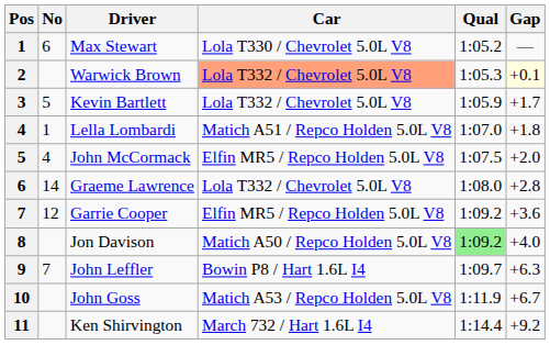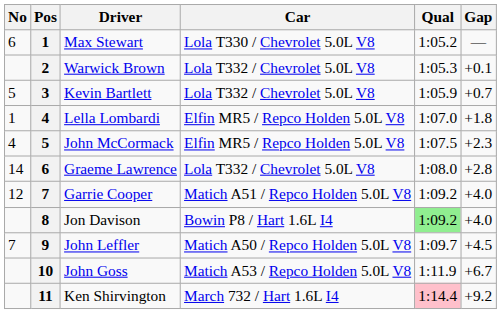columns swapped: Pos <-> No
Warwick Brown | Car: lightsalmon background -> no background
Warwick Brown | Gap: lightyellow background -> no background
Kevin Bartlett | Gap: +1.7 -> +0.7
Lella Lombardi | Car: Matich A51 / Repco Holden 5.0L V8 -> Elfin MR5 / Repco Holden 5.0L V8
John McCormack | Gap: +2.0 -> +2.3
Garrie Cooper | Car: Elfin MR5 / Repco Holden 5.0L V8 -> Matich A51 / Repco Holden 5.0L V8
Garrie Cooper | Gap: +3.6 -> +4.0
Jon Davison | Car: Matich A50 / Repco Holden 5.0L V8 -> Bowin P8 / Hart 1.6L I4
John Leffler | Car: Bowin P8 / Hart 1.6L I4 -> Matich A50 / Repco Holden 5.0L V8
John Leffler | Gap: +6.3 -> +4.5
Ken Shirvington | Qual: no background -> pink background
